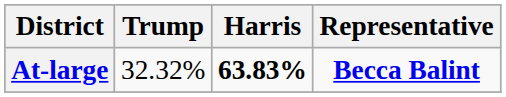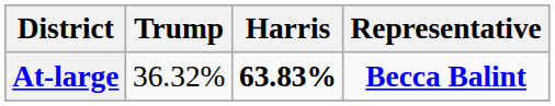At-large | Trump: 32.32% -> 36.32%
